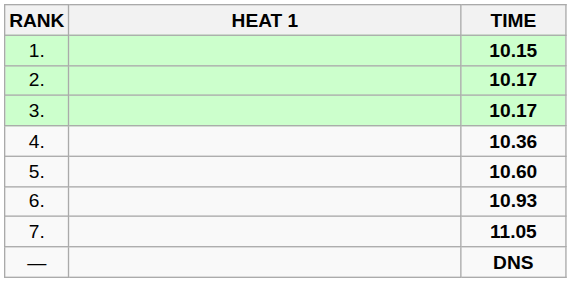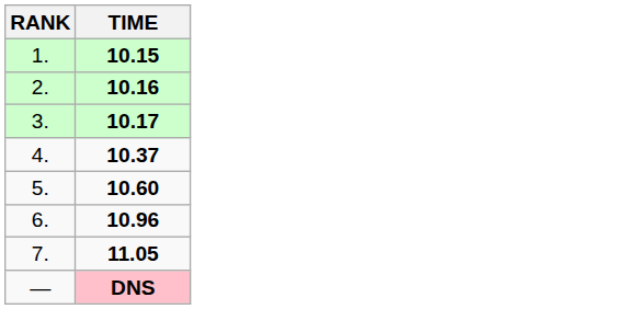- column: HEAT 1
2. | TIME: 10.17 -> 10.16
4. | TIME: 10.36 -> 10.37
6. | TIME: 10.93 -> 10.96
— | TIME: no background -> pink background
